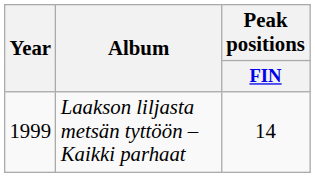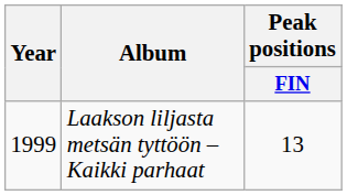Laakson liljasta metsän tyttöön – Kaikki parhaat | Peak positions / FIN: 14 -> 13
